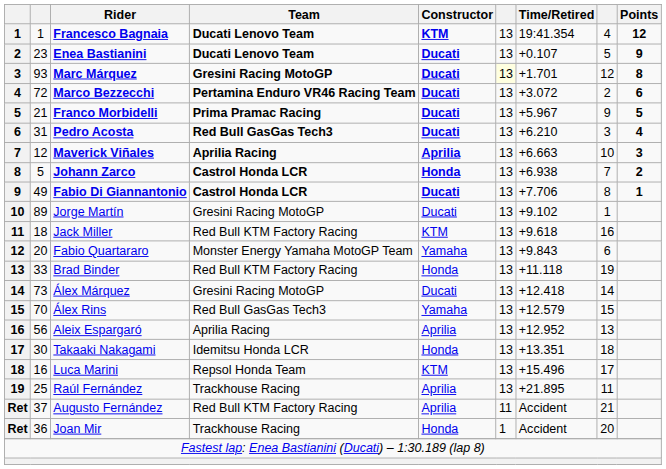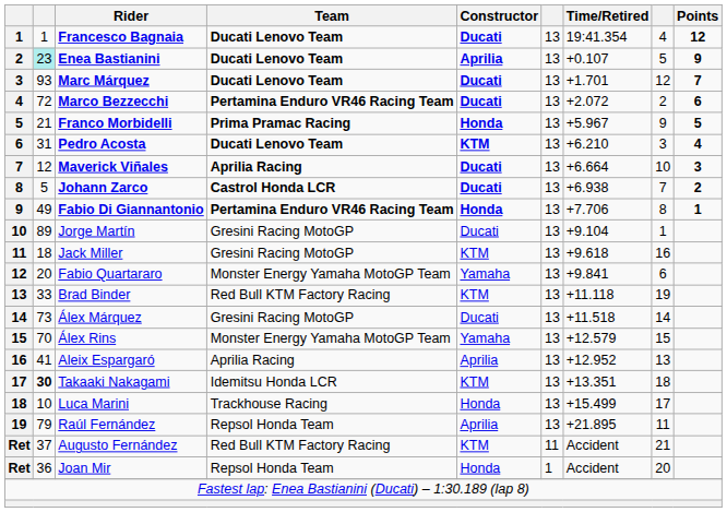Francesco Bagnaia | Constructor: KTM -> Ducati
Enea Bastianini | column 2: no background -> paleturquoise background
Enea Bastianini | Constructor: Ducati -> Aprilia
Marc Márquez | Team: Gresini Racing MotoGP -> Ducati Lenovo Team
Marc Márquez | column 6: lightyellow background -> no background
Marc Márquez | Points: 8 -> 7
Marco Bezzecchi | Time/Retired: +3.072 -> +2.072
Franco Morbidelli | Constructor: Ducati -> Honda
Pedro Acosta | Team: Red Bull GasGas Tech3 -> Ducati Lenovo Team
Pedro Acosta | Constructor: Ducati -> KTM
Maverick Viñales | Constructor: Aprilia -> Ducati
Maverick Viñales | Time/Retired: +6.663 -> +6.664
Johann Zarco | Constructor: Honda -> Ducati
Fabio Di Giannantonio | Team: Castrol Honda LCR -> Pertamina Enduro VR46 Racing Team
Fabio Di Giannantonio | Constructor: Ducati -> Honda
Jorge Martín | Time/Retired: +9.102 -> +9.104
Jack Miller | Team: Red Bull KTM Factory Racing -> Gresini Racing MotoGP
Fabio Quartararo | Time/Retired: +9.843 -> +9.841
Brad Binder | Constructor: Honda -> KTM
Álex Márquez | Time/Retired: +12.418 -> +11.518
Álex Rins | Team: Red Bull GasGas Tech3 -> Monster Energy Yamaha MotoGP Team
Aleix Espargaró | column 2: 56 -> 41
Takaaki Nakagami | column 2: normal -> bold
Takaaki Nakagami | Constructor: Honda -> KTM
Luca Marini | column 2: 16 -> 10
Luca Marini | Team: Repsol Honda Team -> Trackhouse Racing
Luca Marini | Constructor: KTM -> Honda
Luca Marini | Time/Retired: +15.496 -> +15.499
Raúl Fernández | column 2: 25 -> 79
Raúl Fernández | Team: Trackhouse Racing -> Repsol Honda Team
Augusto Fernández | Constructor: Aprilia -> KTM
Joan Mir | Team: Trackhouse Racing -> Repsol Honda Team
